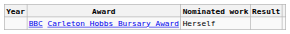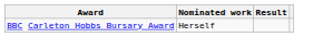- column: Year
